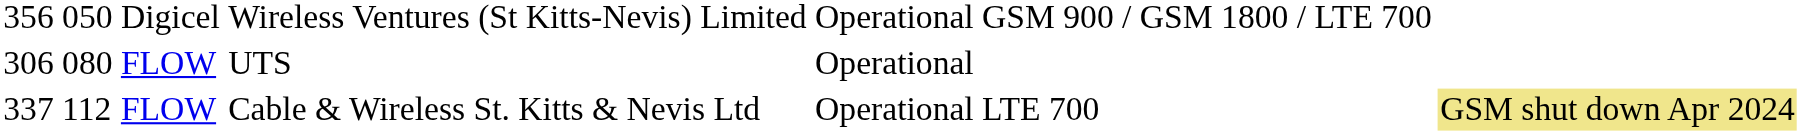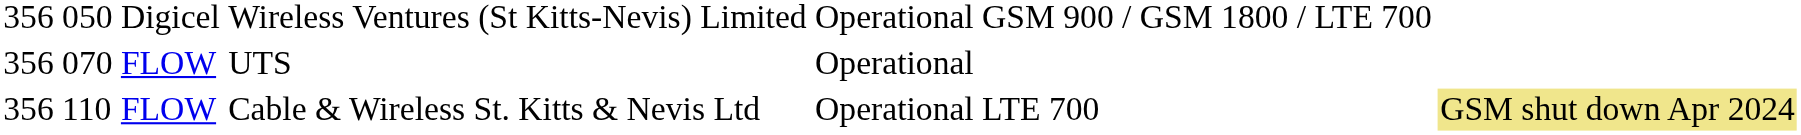UTS | column 1: 306 -> 356
UTS | column 2: 080 -> 070
Cable & Wireless St. Kitts & Nevis Ltd | column 1: 337 -> 356
Cable & Wireless St. Kitts & Nevis Ltd | column 2: 112 -> 110
